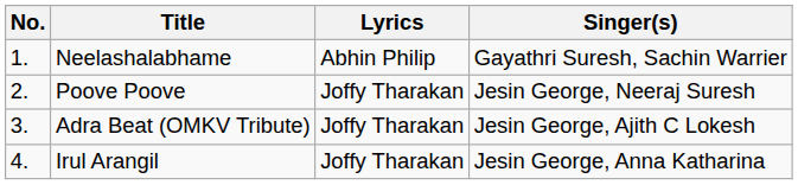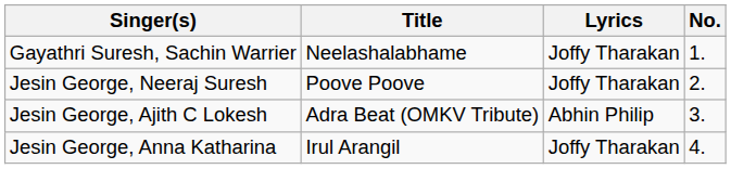columns swapped: No. <-> Singer(s)
Neelashalabhame | Lyrics: Abhin Philip -> Joffy Tharakan
Adra Beat (OMKV Tribute) | Lyrics: Joffy Tharakan -> Abhin Philip
